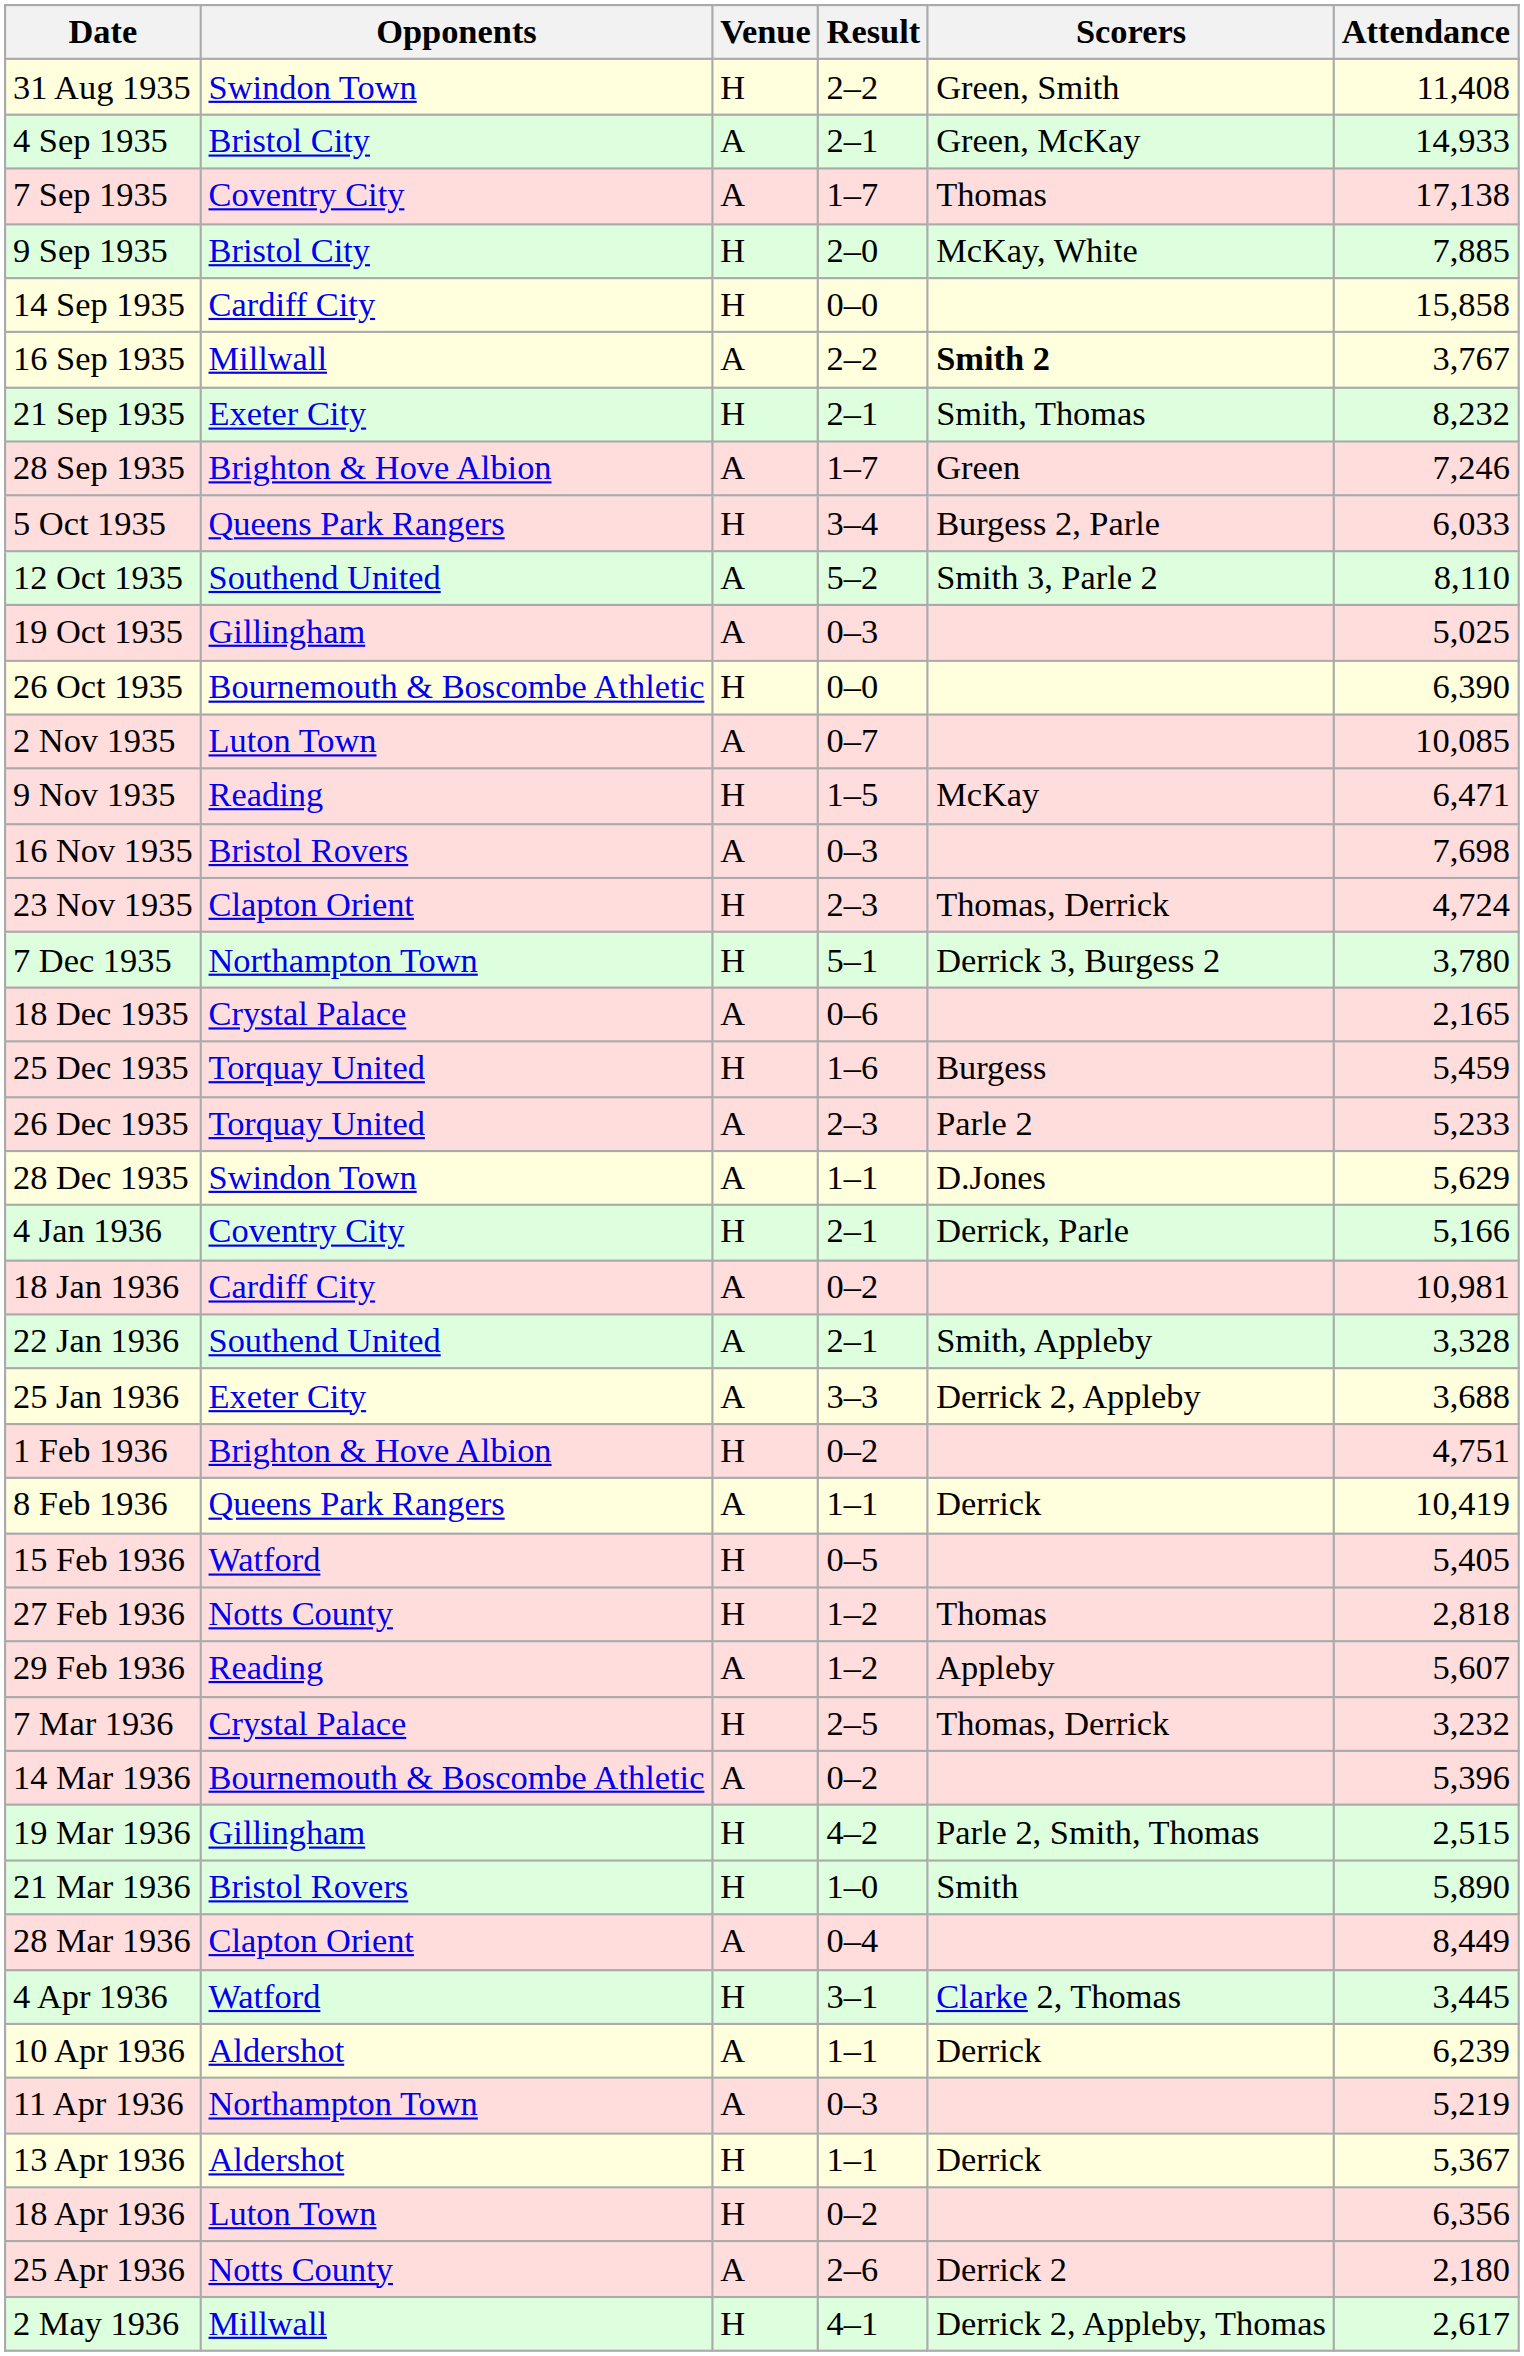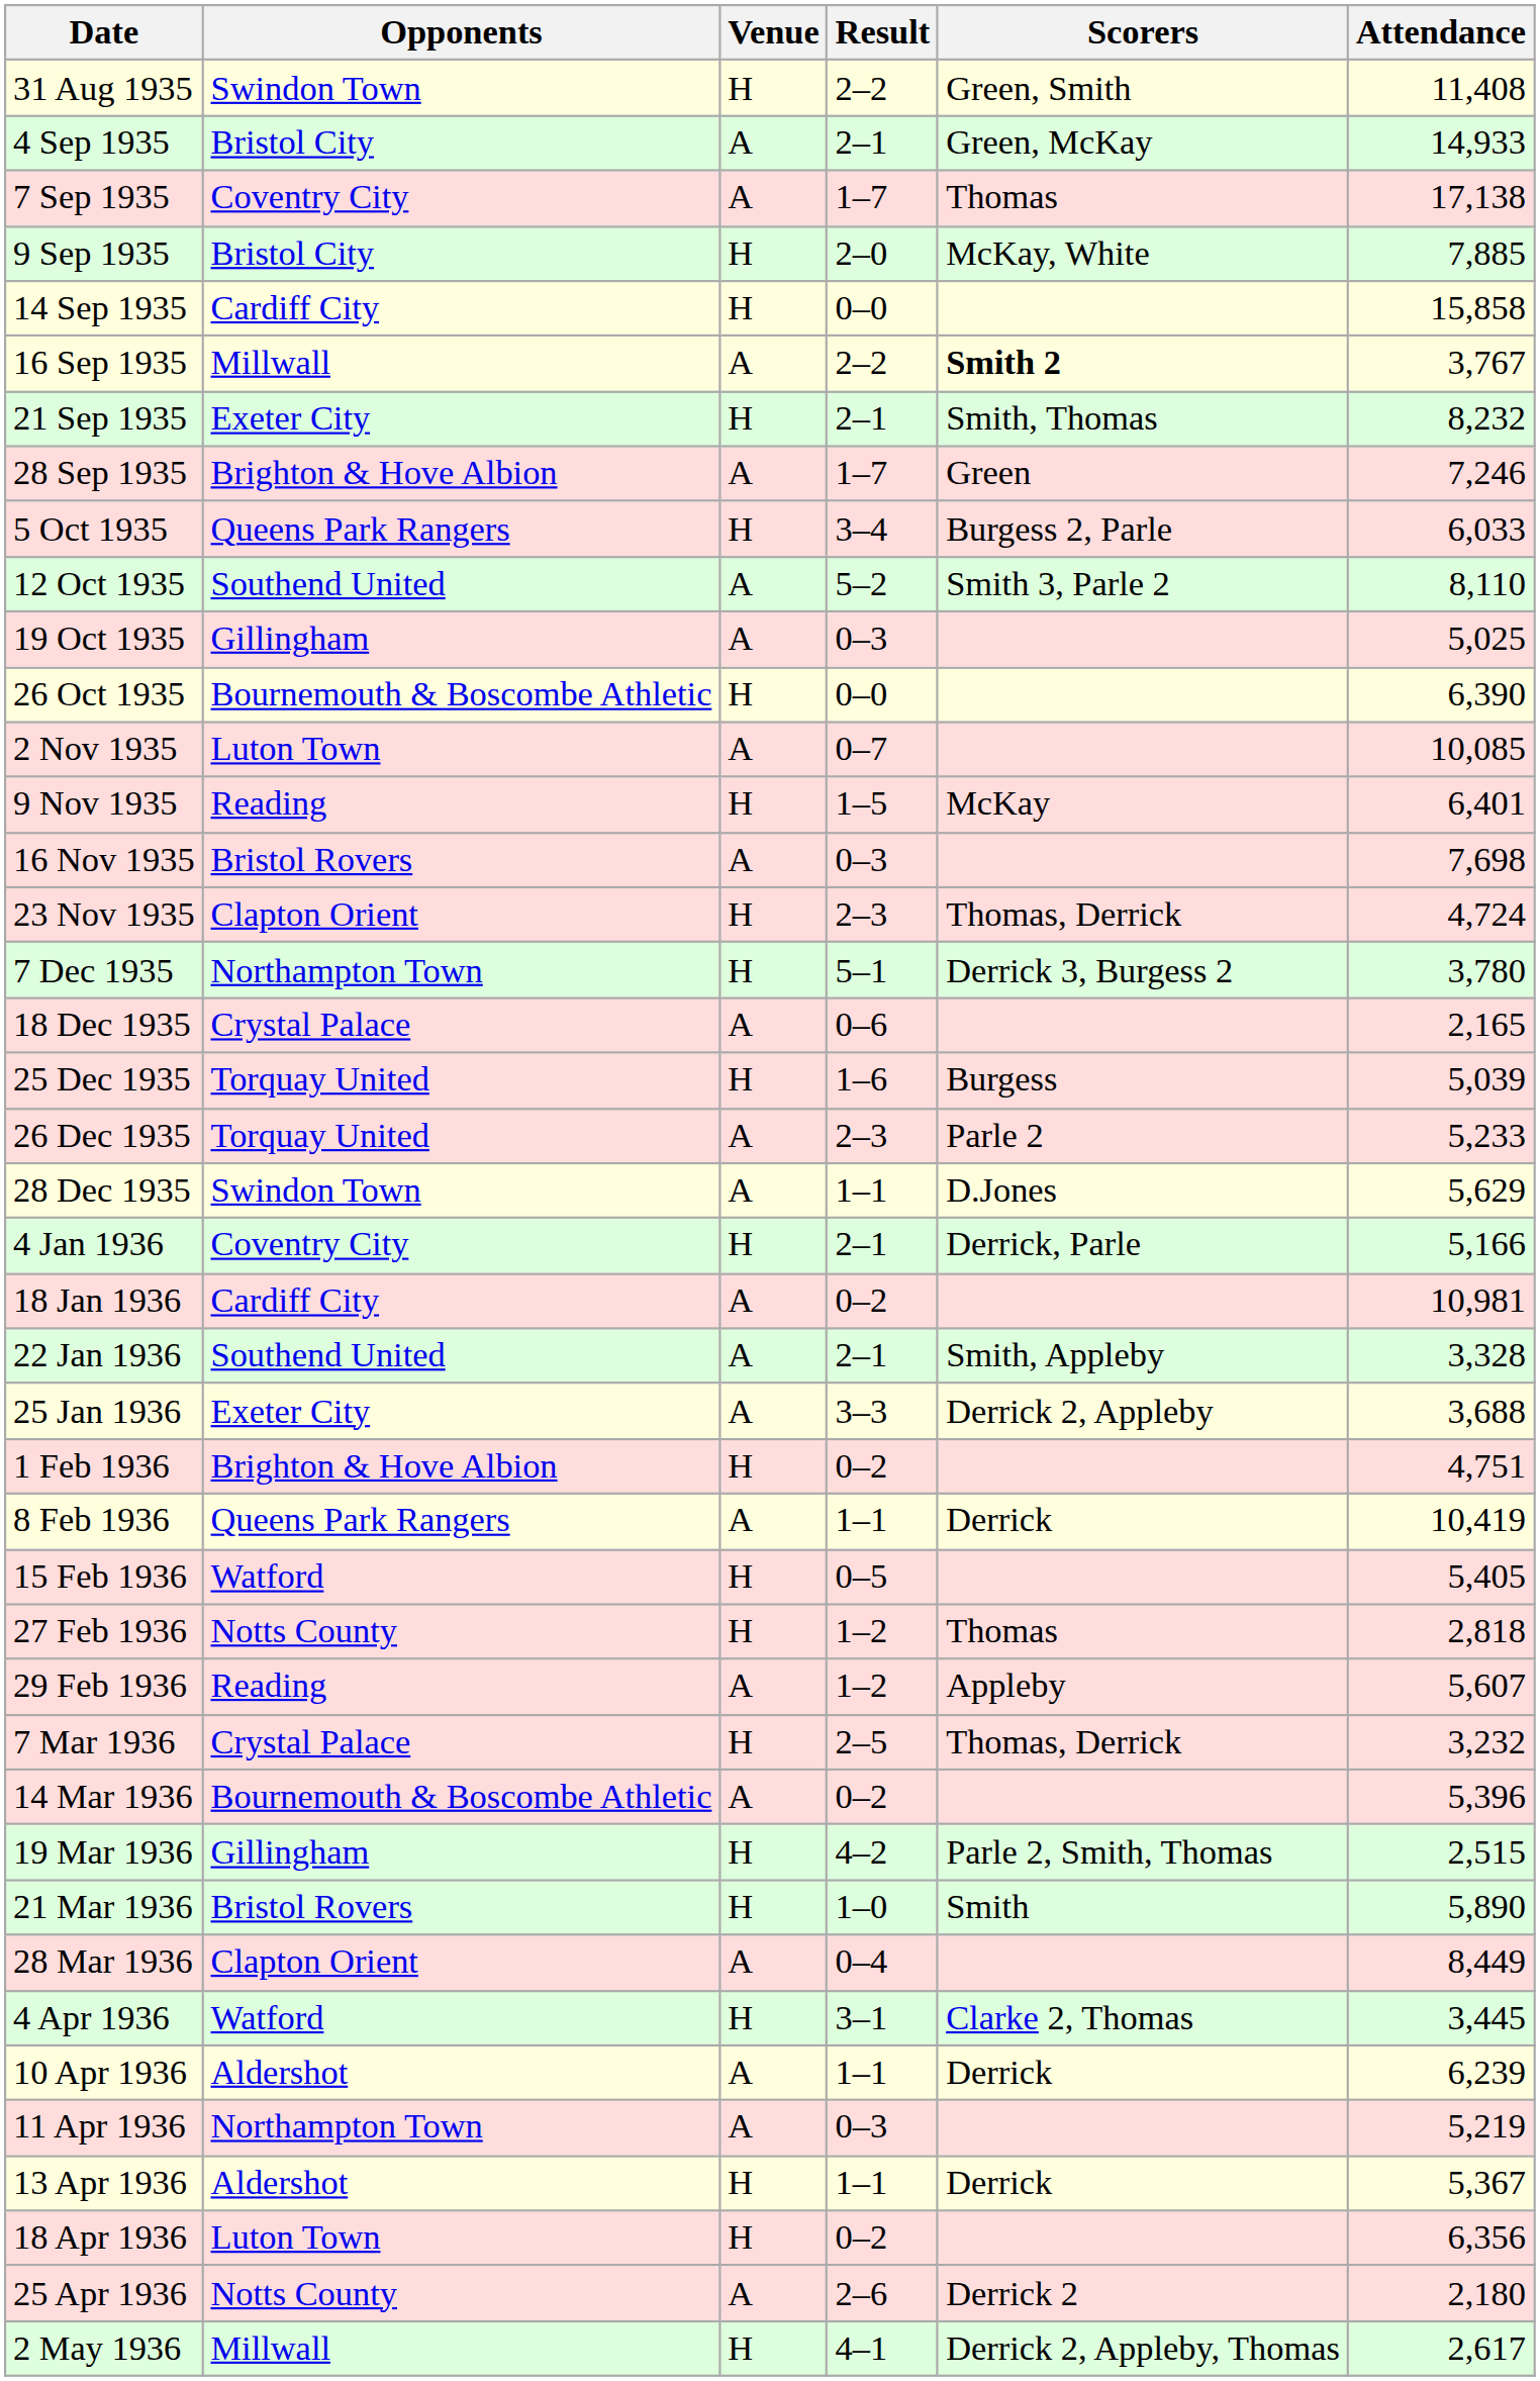9 Nov 1935 | Attendance: 6,471 -> 6,401
25 Dec 1935 | Attendance: 5,459 -> 5,039
